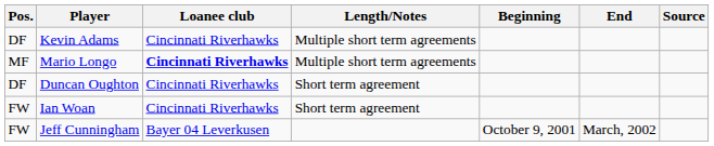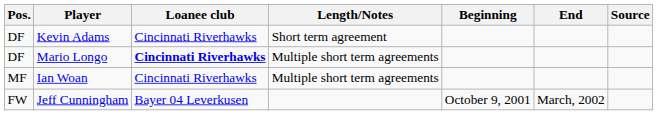Kevin Adams | Length/Notes: Multiple short term agreements -> Short term agreement
Mario Longo | Pos.: MF -> DF
- row: DF | Duncan Oughton | Cincinnati Riverhawks | Short term agreement
Ian Woan | Pos.: FW -> MF
Ian Woan | Length/Notes: Short term agreement -> Multiple short term agreements
